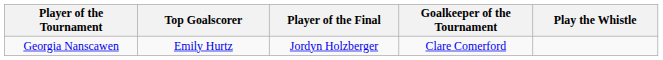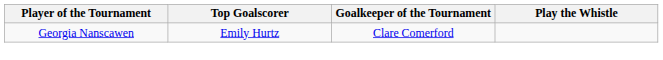- column: Player of the Final | Jordyn Holzberger
